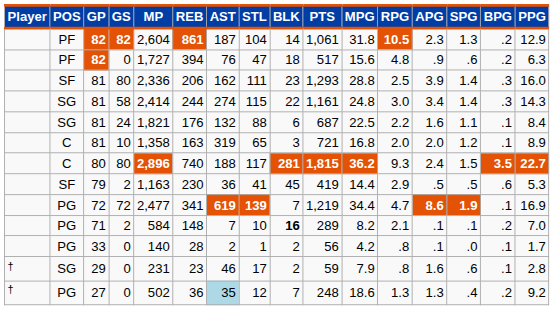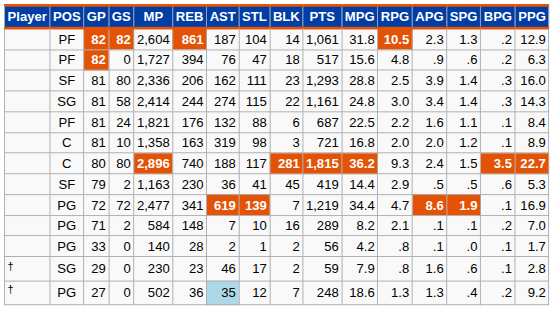81 / 24 | POS: SG -> PF
81 / 10 | STL: 65 -> 98
71 | BLK: bold -> normal
29 | MP: 231 -> 230
